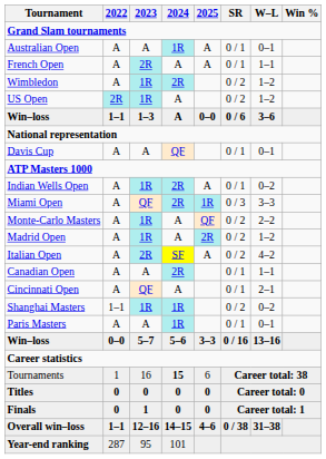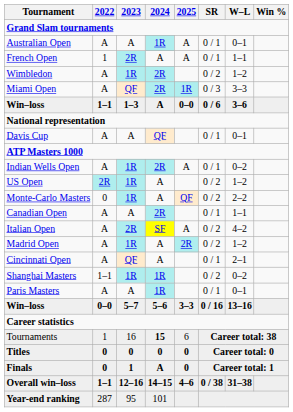French Open | 2022: A -> 1
rows swapped: US Open <-> Miami Open
Monte-Carlo Masters | 2022: A -> 0
rows swapped: Madrid Open <-> Canadian Open
Finals | 2024: 0 -> A
